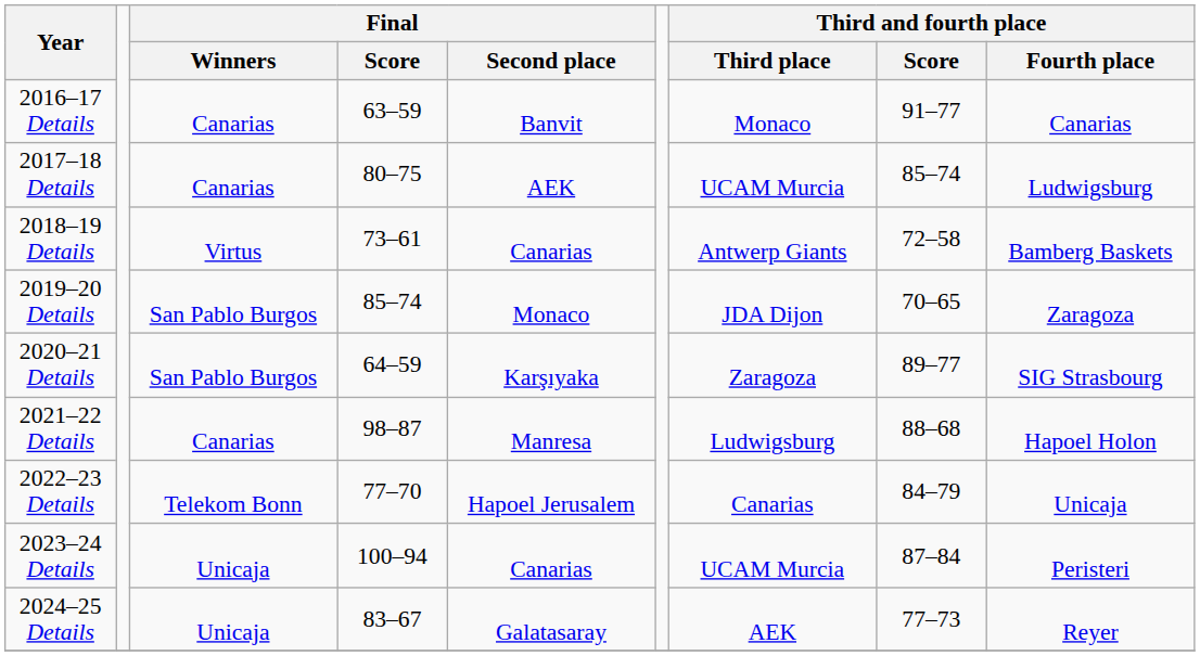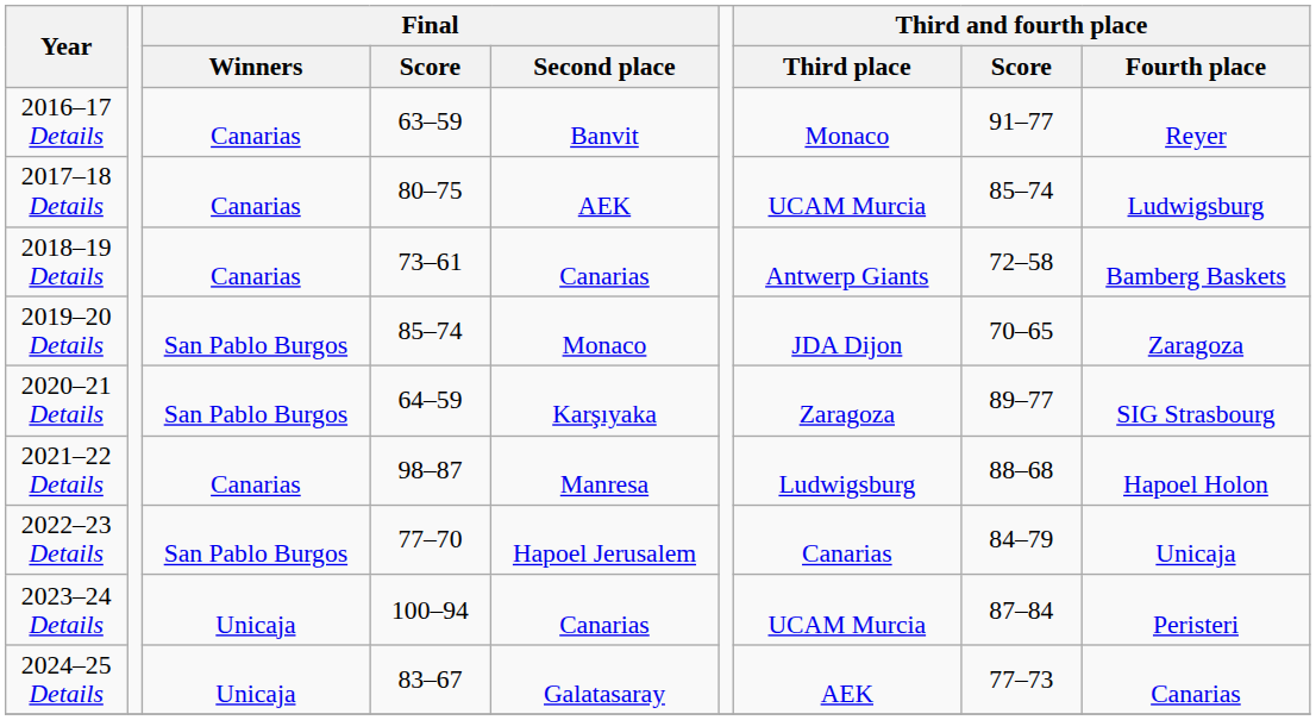2016–17 Details | Third and fourth place / Fourth place: Canarias -> Reyer
2018–19 Details | Final / Winners: Virtus -> Canarias
2022–23 Details | Final / Winners: Telekom Bonn -> San Pablo Burgos
2024–25 Details | Third and fourth place / Fourth place: Reyer -> Canarias
